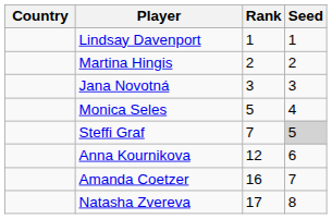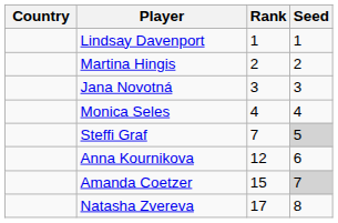Monica Seles | Rank: 5 -> 4
Amanda Coetzer | Rank: 16 -> 15
Amanda Coetzer | Seed: no background -> lightgrey background
